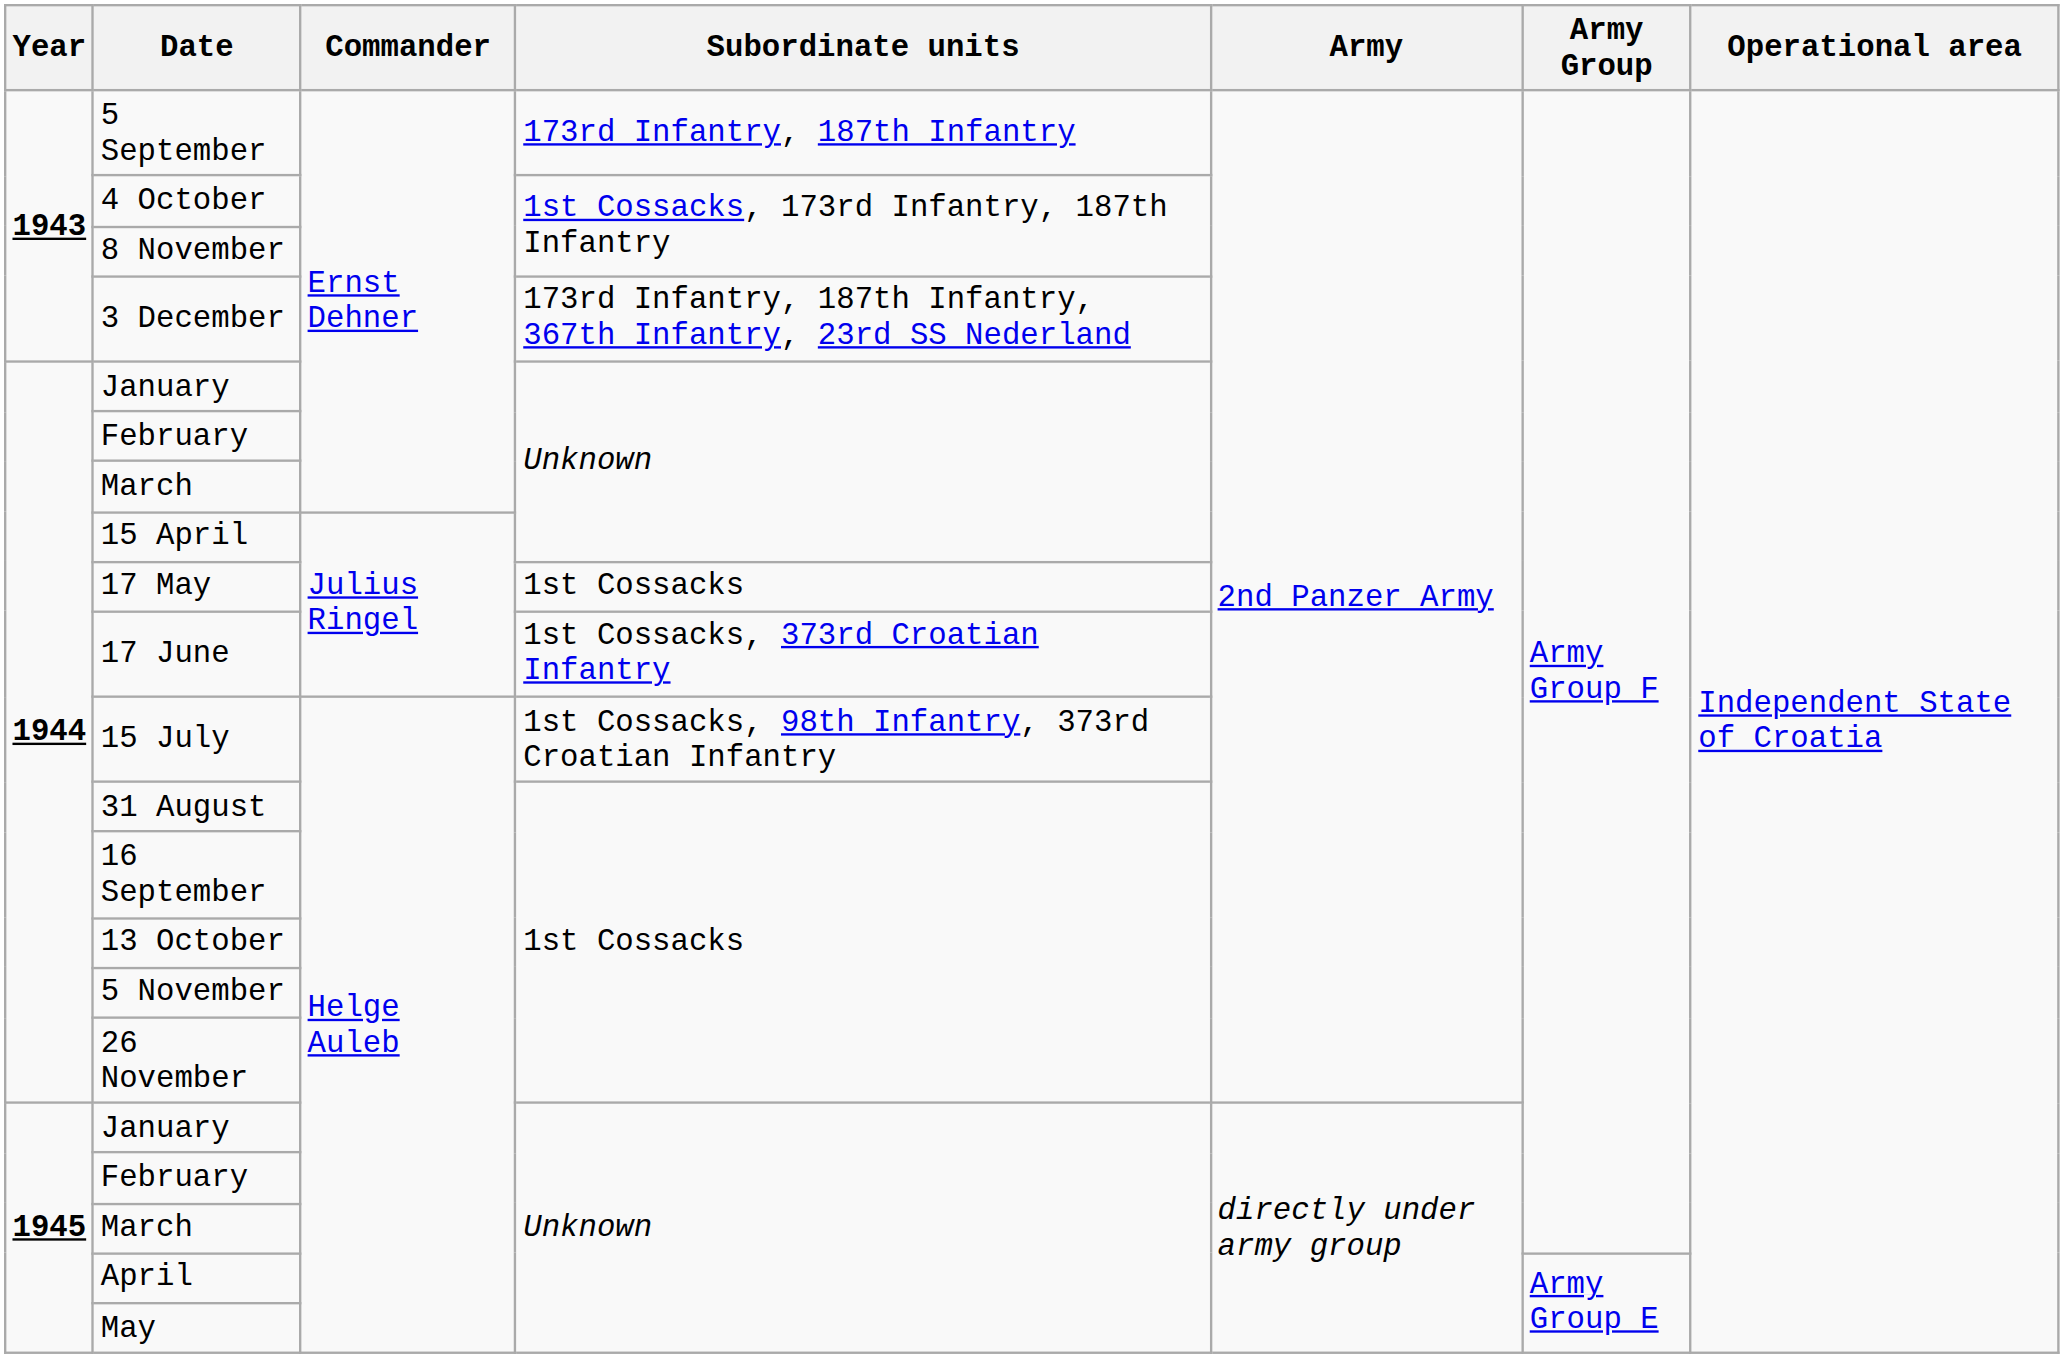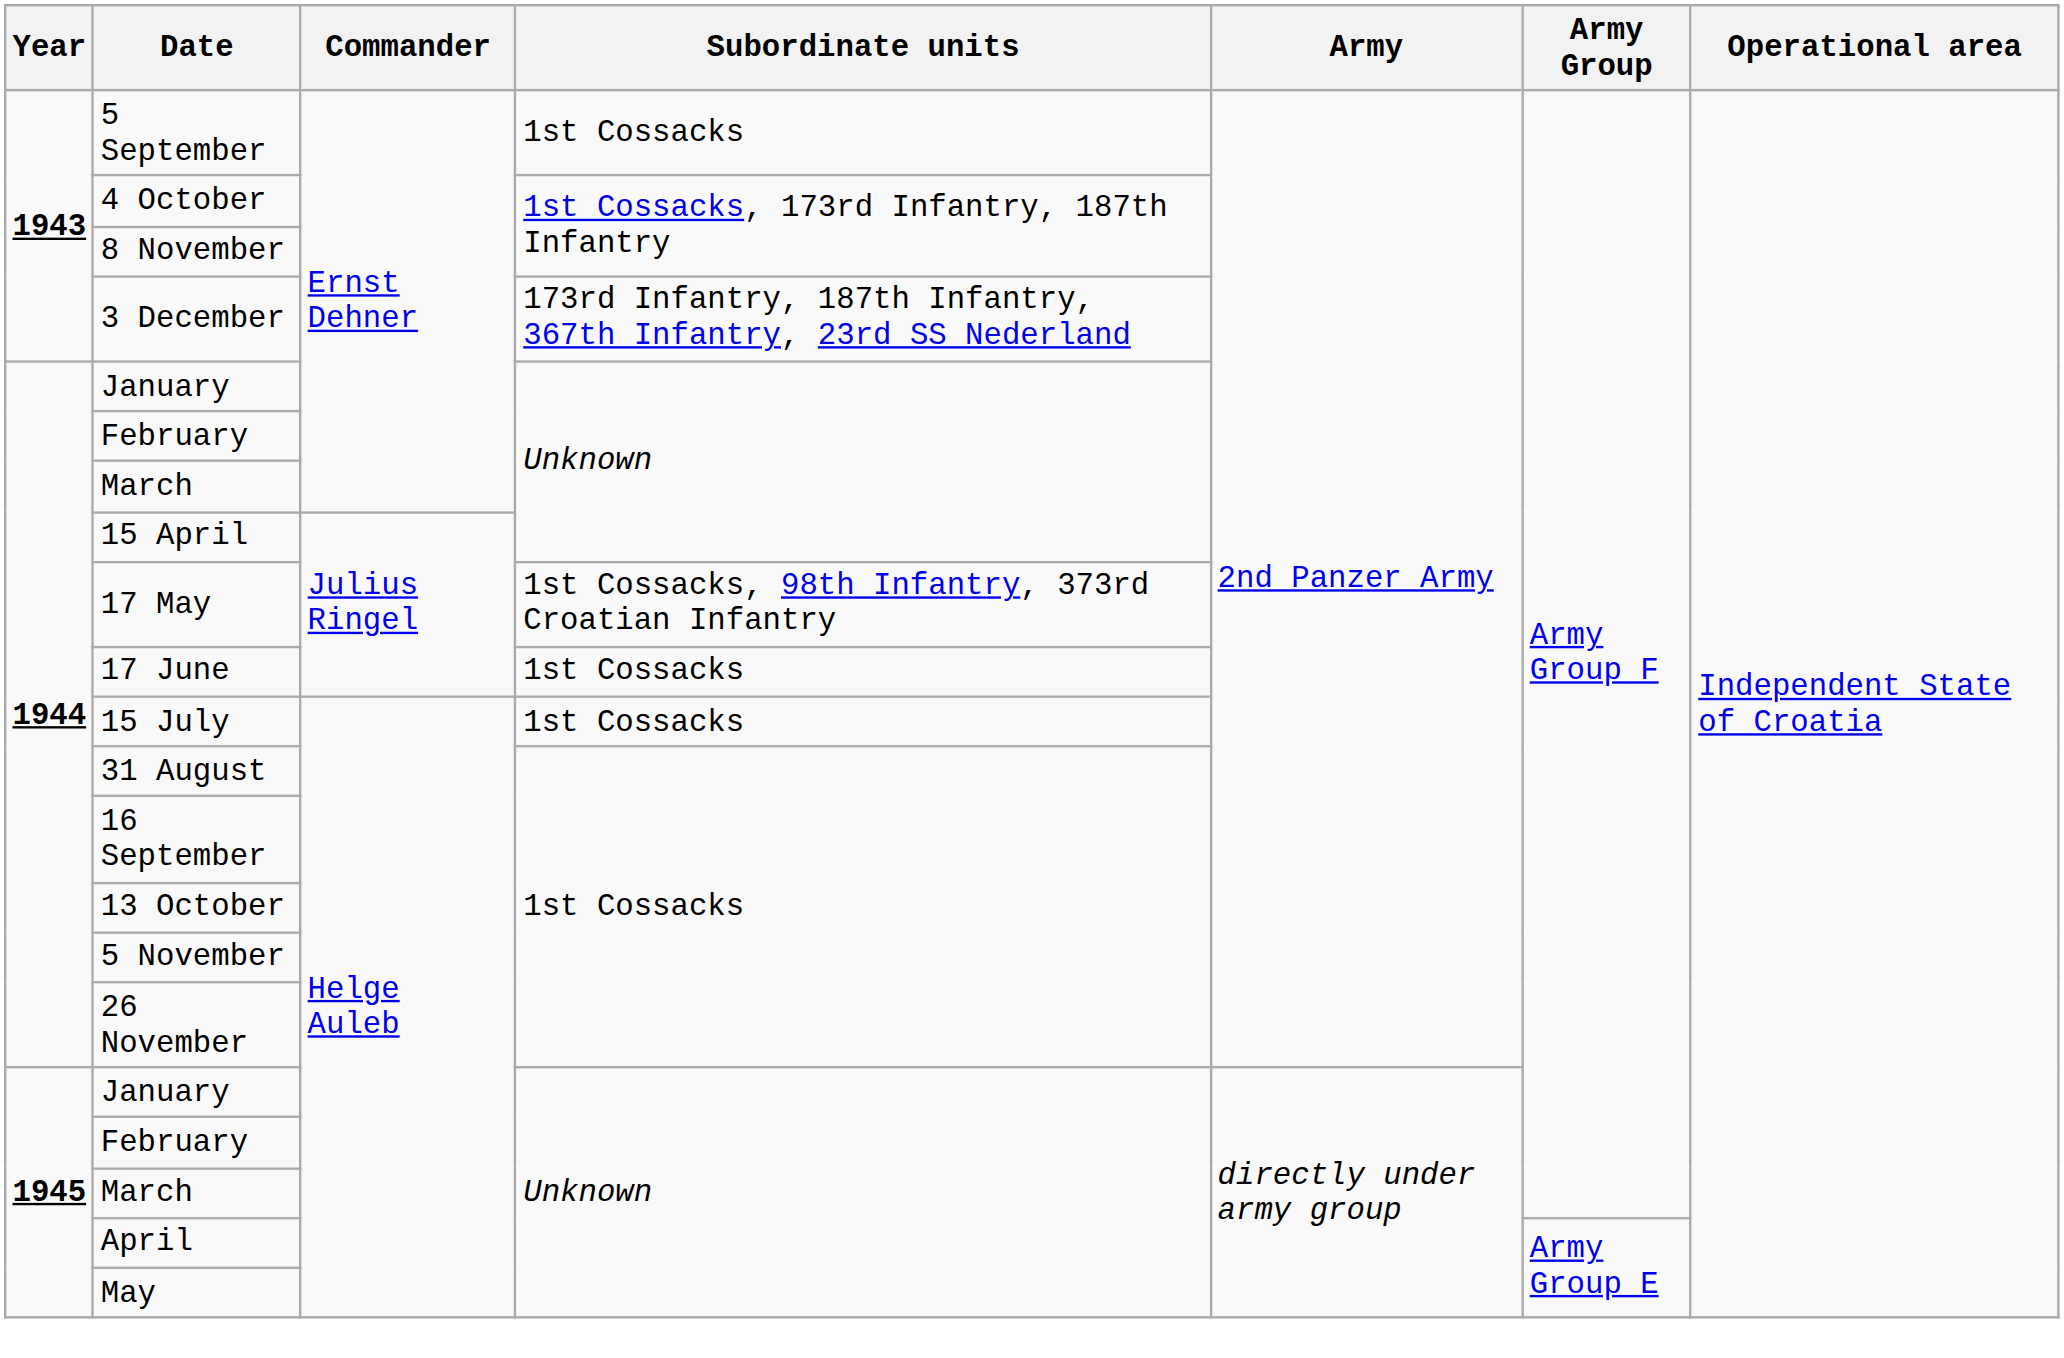5 September | Subordinate units: 173rd Infantry, 187th Infantry -> 1st Cossacks
17 May | Subordinate units: 1st Cossacks -> 1st Cossacks, 98th Infantry, 373rd Croatian Infantry
17 June | Subordinate units: 1st Cossacks, 373rd Croatian Infantry -> 1st Cossacks
15 July | Subordinate units: 1st Cossacks, 98th Infantry, 373rd Croatian Infantry -> 1st Cossacks
